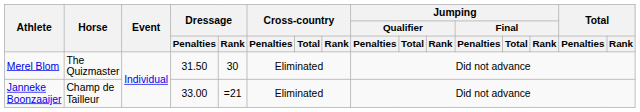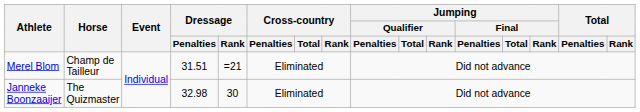Merel Blom | Horse: The Quizmaster -> Champ de Tailleur
Merel Blom | Dressage / Penalties: 31.50 -> 31.51
Merel Blom | Dressage / Rank: 30 -> =21
Janneke Boonzaaijer | Horse: Champ de Tailleur -> The Quizmaster
Janneke Boonzaaijer | Dressage / Penalties: 33.00 -> 32.98
Janneke Boonzaaijer | Dressage / Rank: =21 -> 30
